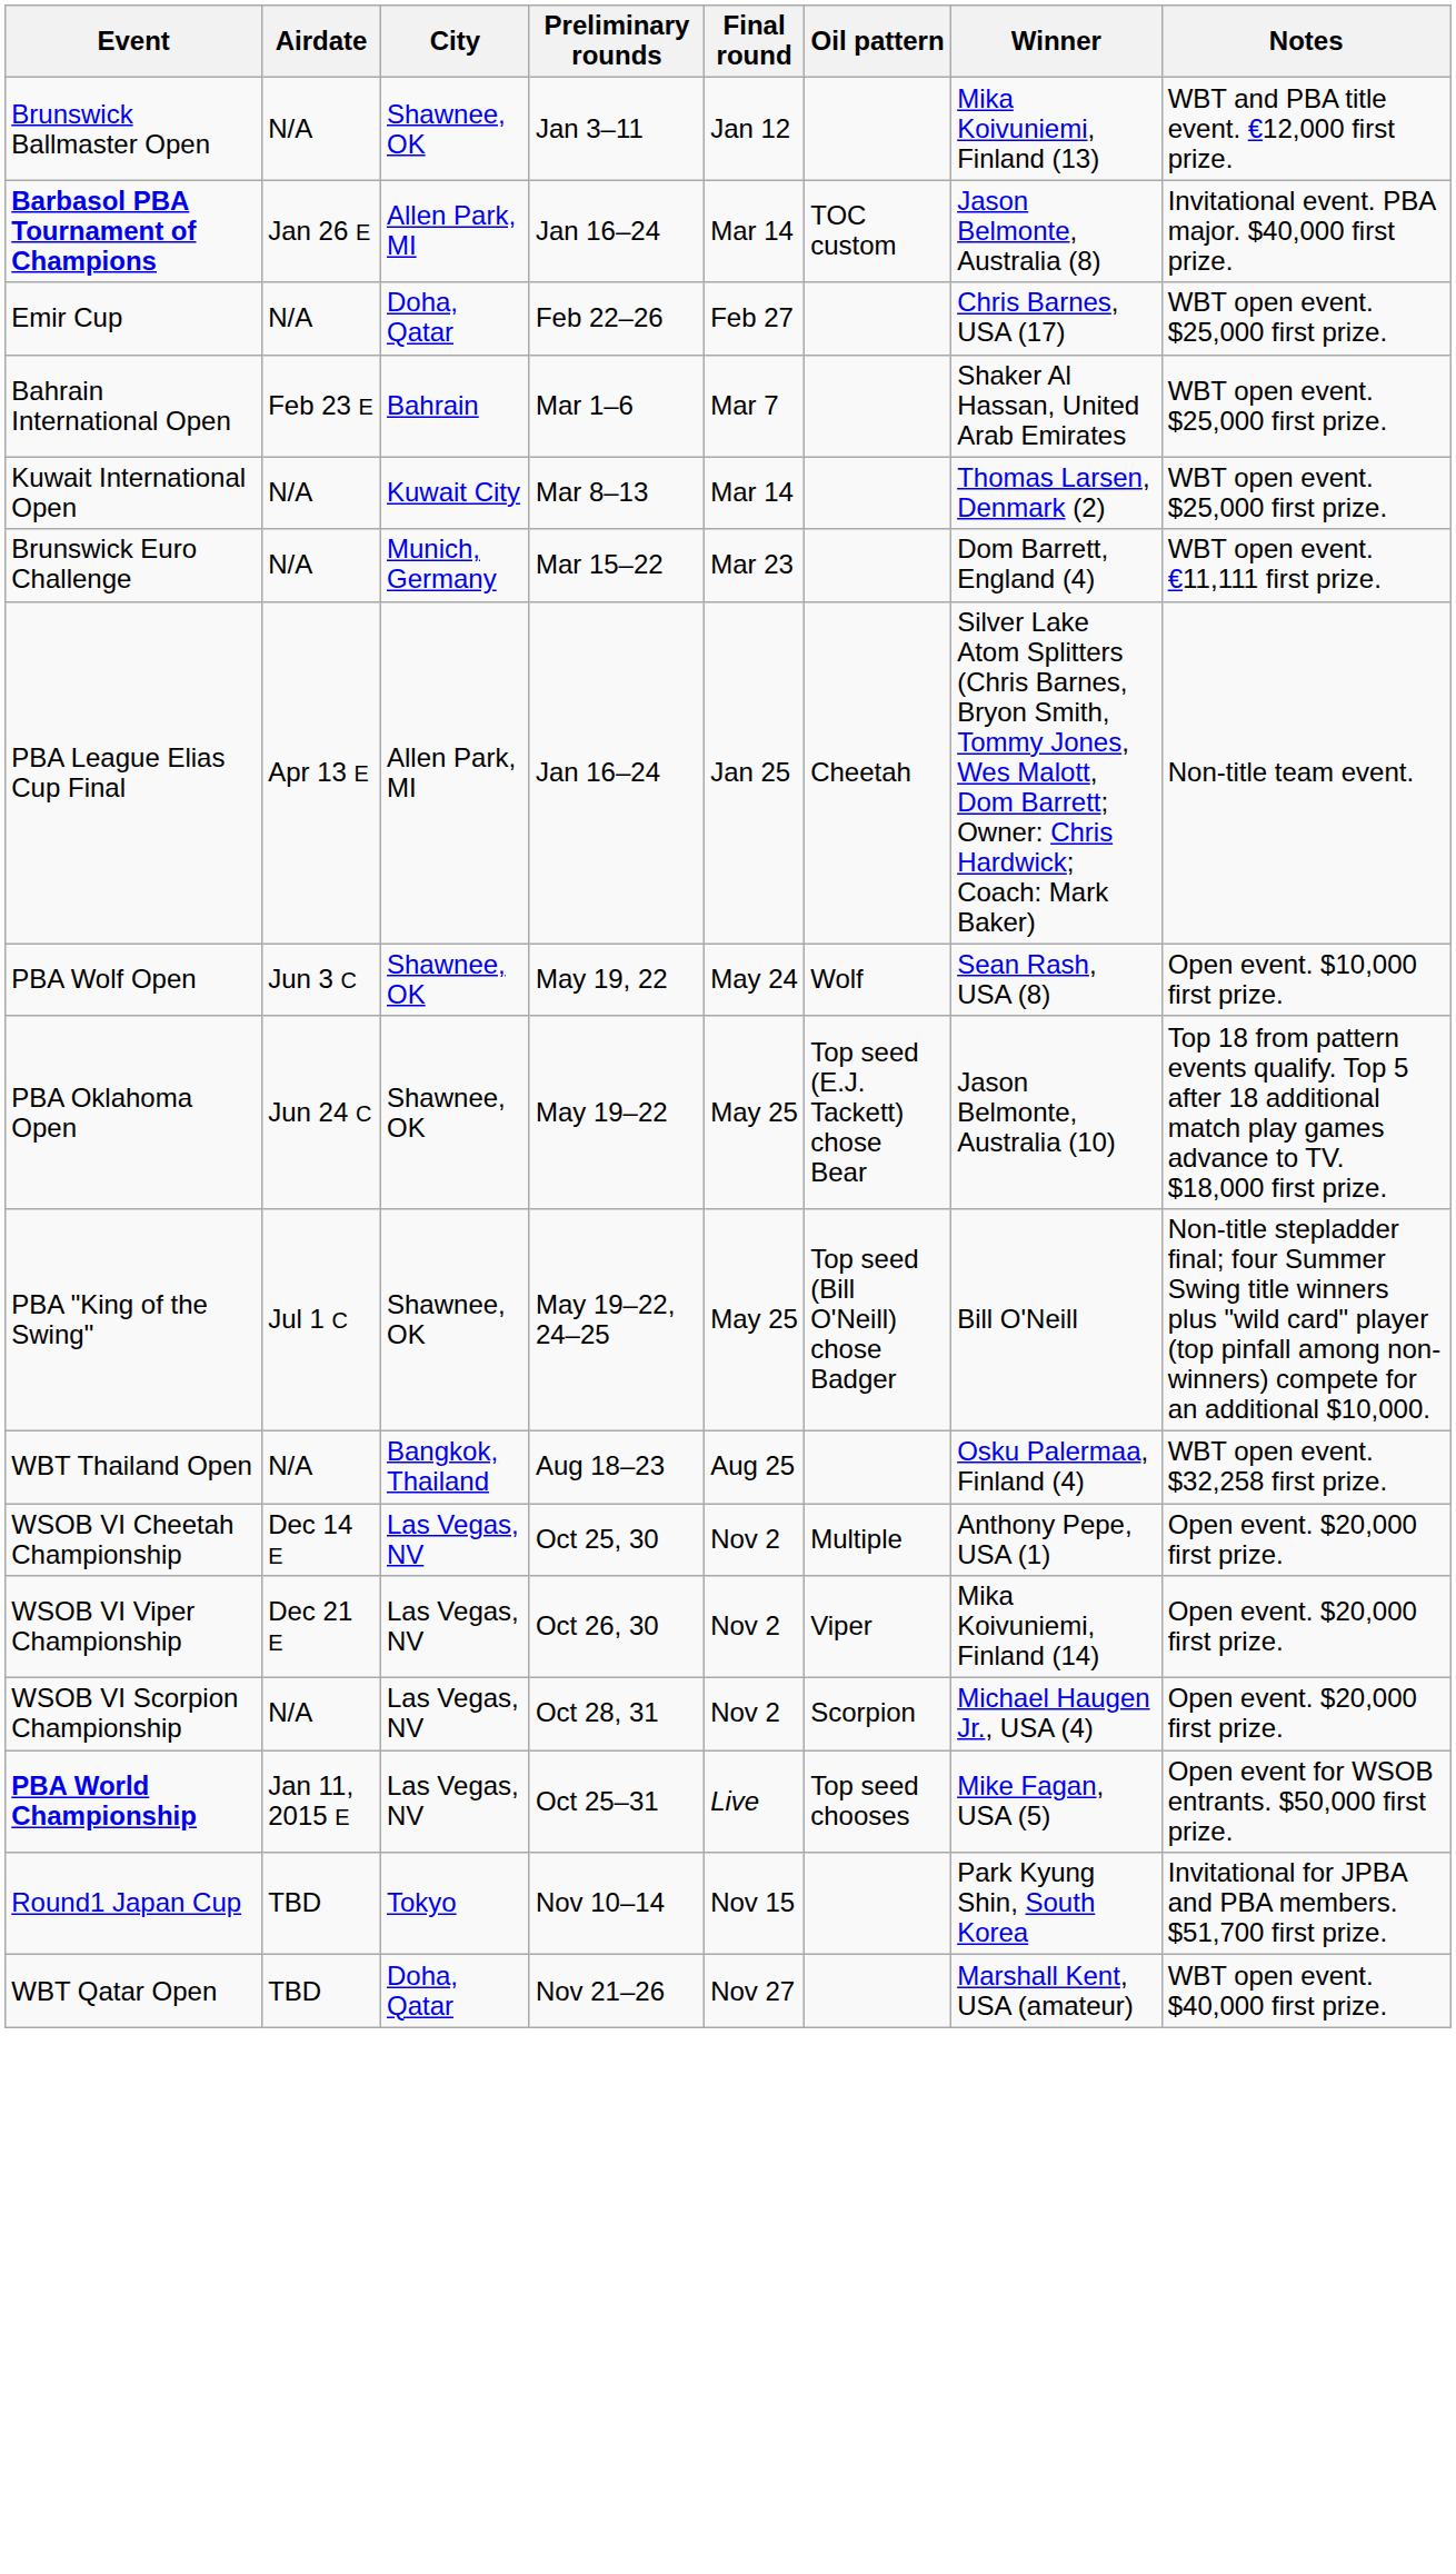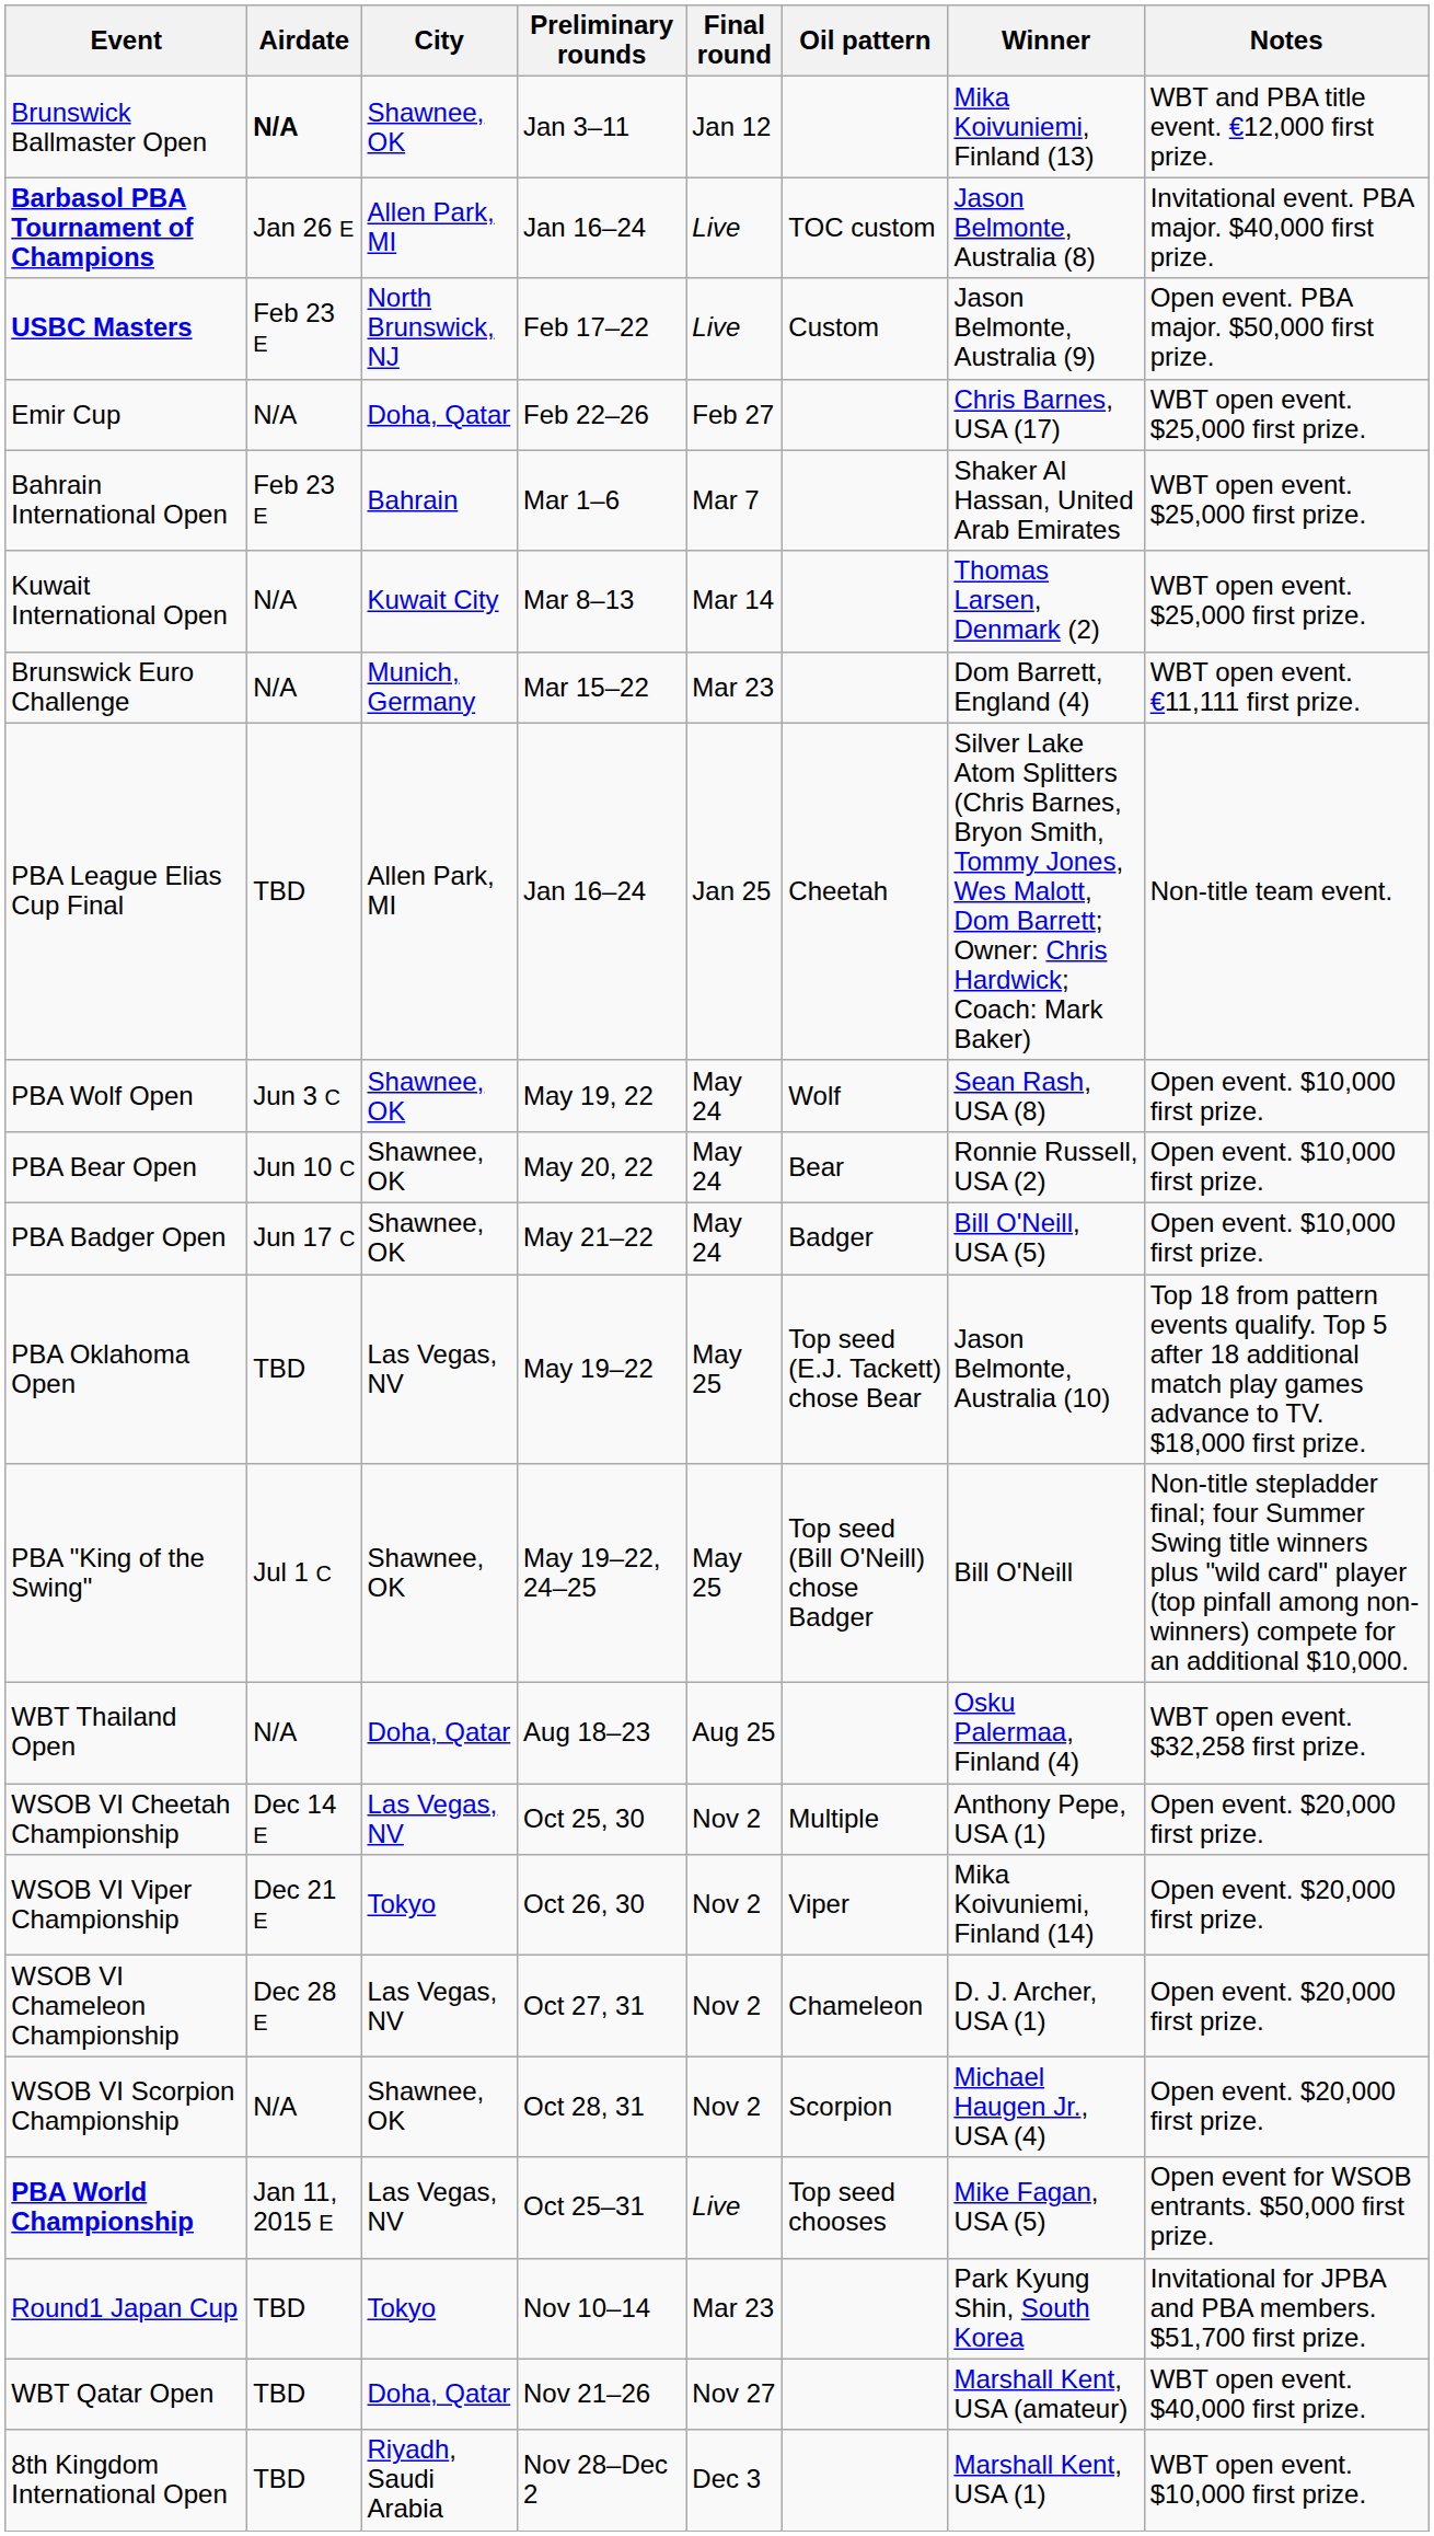Brunswick Ballmaster Open | Airdate: normal -> bold
Barbasol PBA Tournament of Champions | Final round: Mar 14 -> Live
+ row: USBC Masters | Feb 23 E | North Brunswick, NJ | Feb 17–22 | Live | Custom | Jason Belmonte, Australia (9) | Open event. PBA major. $50,000 first prize.
PBA League Elias Cup Final | Airdate: Apr 13 E -> TBD
+ row: PBA Bear Open | Jun 10 C | Shawnee, OK | May 20, 22 | May 24 | Bear | Ronnie Russell, USA (2) | Open event. $10,000 first prize.
+ row: PBA Badger Open | Jun 17 C | Shawnee, OK | May 21–22 | May 24 | Badger | Bill O'Neill, USA (5) | Open event. $10,000 first prize.
PBA Oklahoma Open | Airdate: Jun 24 C -> TBD
PBA Oklahoma Open | City: Shawnee, OK -> Las Vegas, NV
WBT Thailand Open | City: Bangkok, Thailand -> Doha, Qatar
WSOB VI Viper Championship | City: Las Vegas, NV -> Tokyo
+ row: WSOB VI Chameleon Championship | Dec 28 E | Las Vegas, NV | Oct 27, 31 | Nov 2 | Chameleon | D. J. Archer, USA (1) | Open event. $20,000 first prize.
WSOB VI Scorpion Championship | City: Las Vegas, NV -> Shawnee, OK
Round1 Japan Cup | Final round: Nov 15 -> Mar 23
+ row: 8th Kingdom International Open | TBD | Riyadh, Saudi Arabia | Nov 28–Dec 2 | Dec 3 | Marshall Kent, USA (1) | WBT open event. $10,000 first prize.
